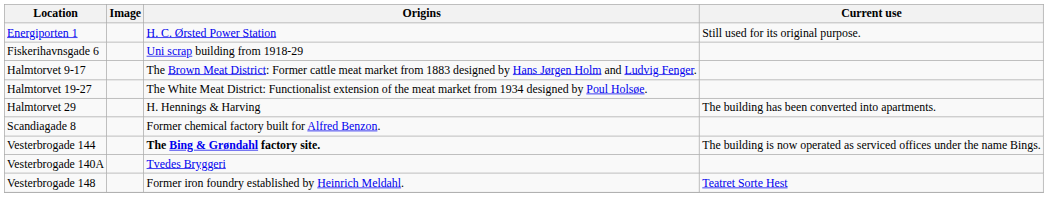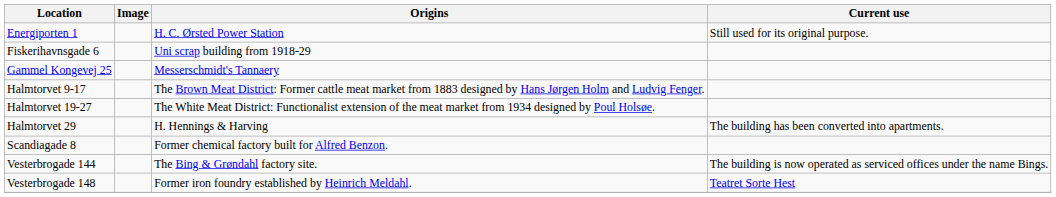+ row: Gammel Kongevej 25 | Messerschmidt's Tannaery
Vesterbrogade 144 | Origins: bold -> normal
- row: Vesterbrogade 140A | Tvedes Bryggeri
